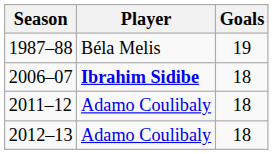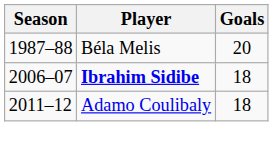1987–88 | Goals: 19 -> 20
- row: 2012–13 | Adamo Coulibaly | 18
